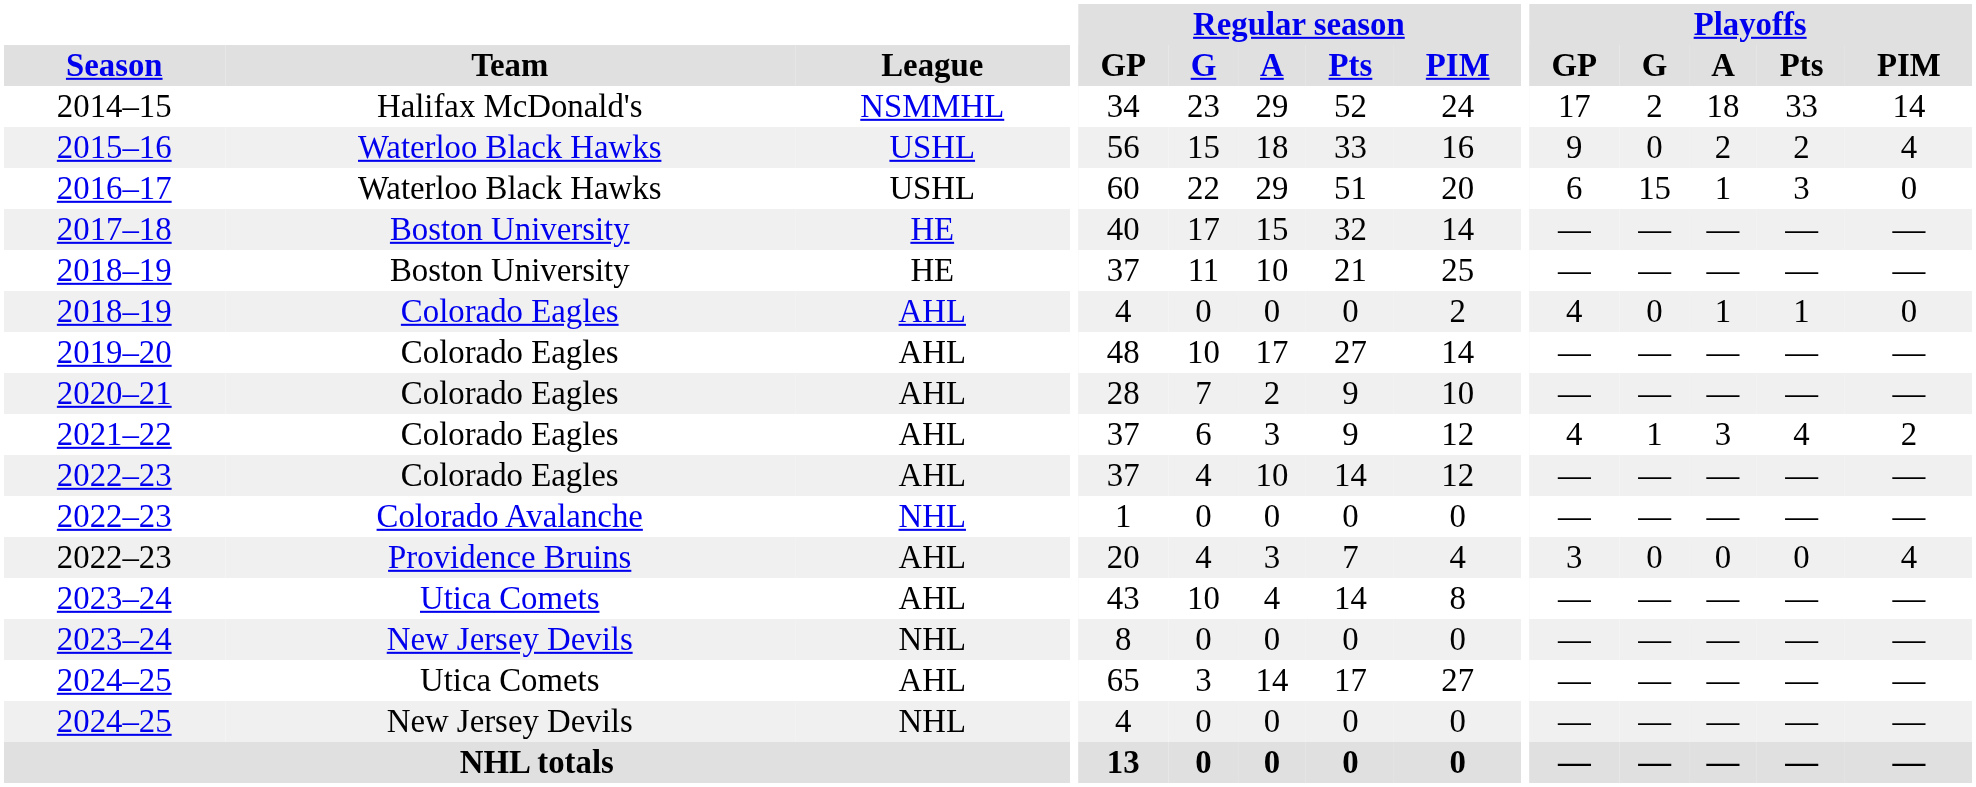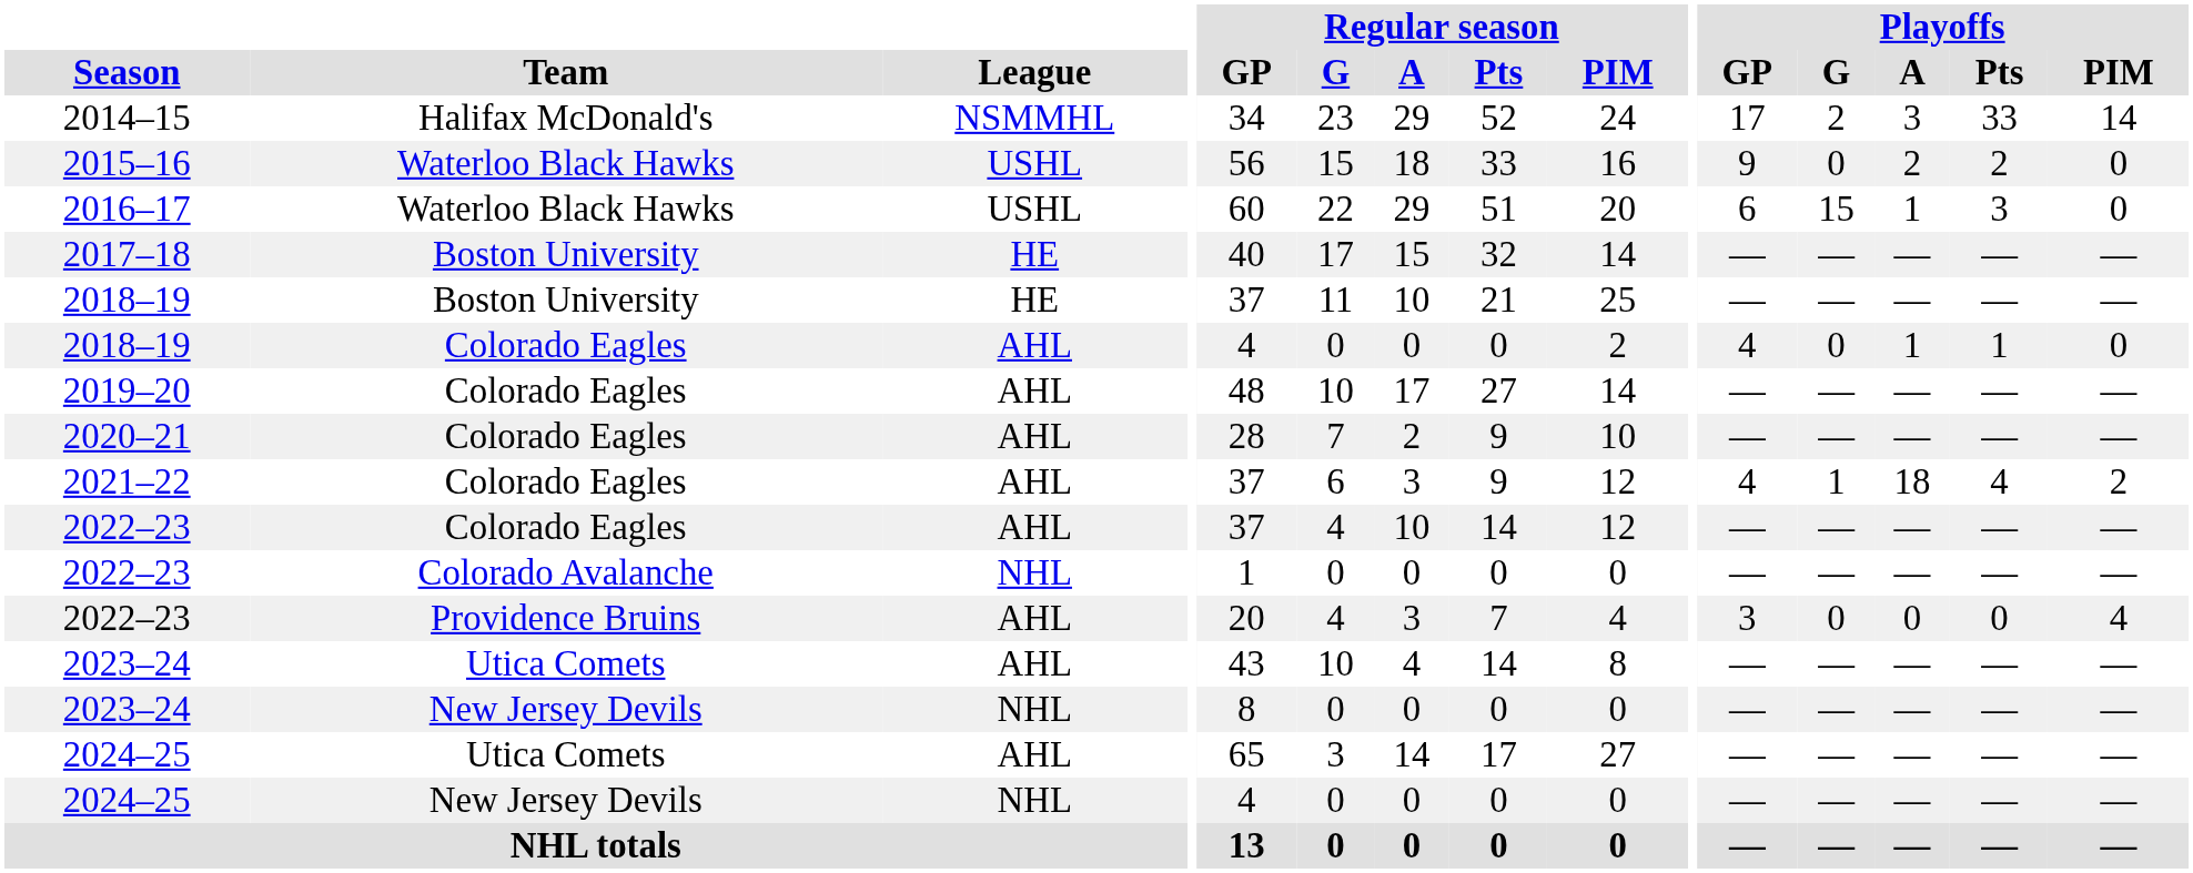2014–15 | Playoffs / A: 18 -> 3
2015–16 | Playoffs / PIM: 4 -> 0
2021–22 | Playoffs / A: 3 -> 18
